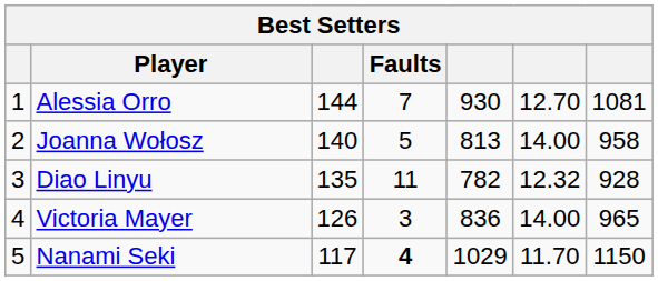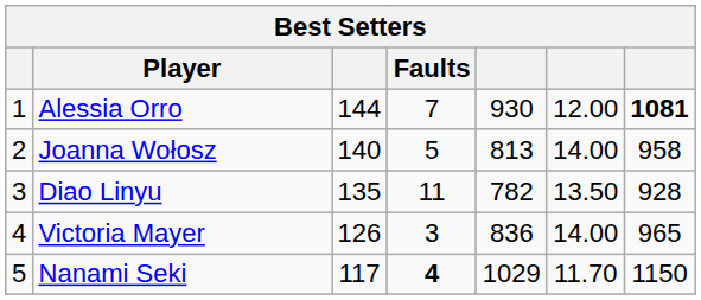Alessia Orro | column 6: 12.70 -> 12.00
Alessia Orro | column 7: normal -> bold
Diao Linyu | column 6: 12.32 -> 13.50
